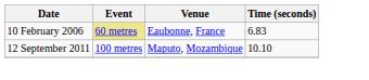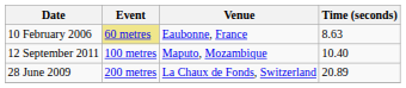10 February 2006 | Time (seconds): 6.83 -> 8.63
12 September 2011 | Time (seconds): 10.10 -> 10.40
+ row: 28 June 2009 | 200 metres | La Chaux de Fonds, Switzerland | 20.89
